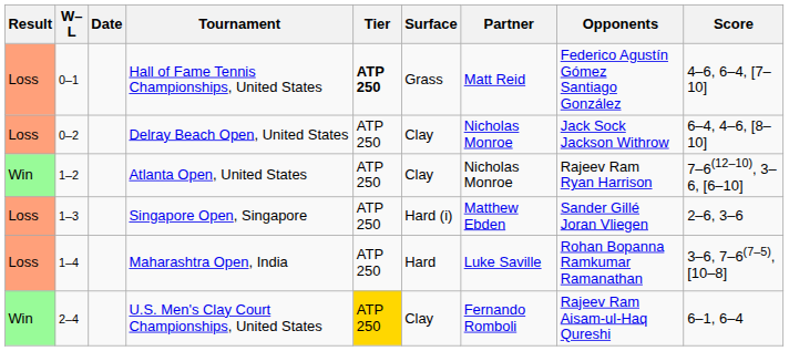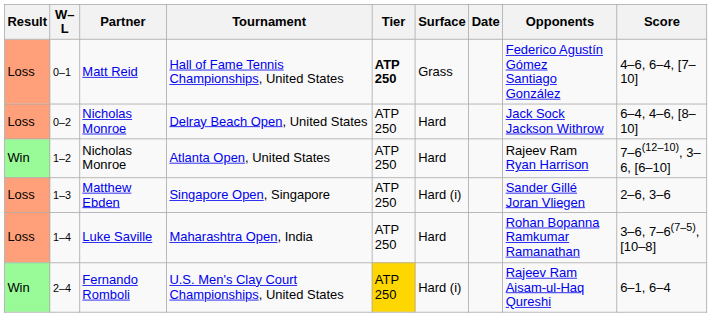columns swapped: Date <-> Partner
Delray Beach Open, United States | Surface: Clay -> Hard
Atlanta Open, United States | Surface: Clay -> Hard
U.S. Men's Clay Court Championships, United States | Surface: Clay -> Hard (i)
